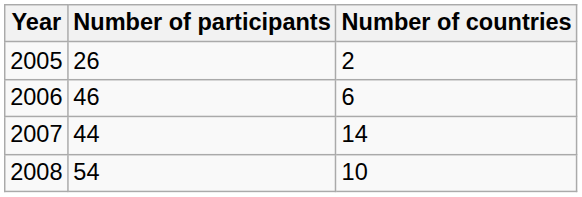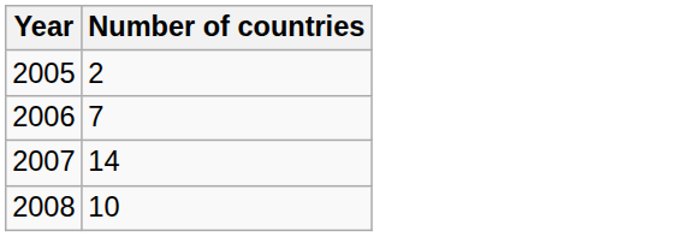- column: Number of participants | 26 | 46 | 44 | 54
2006 | Number of countries: 6 -> 7
